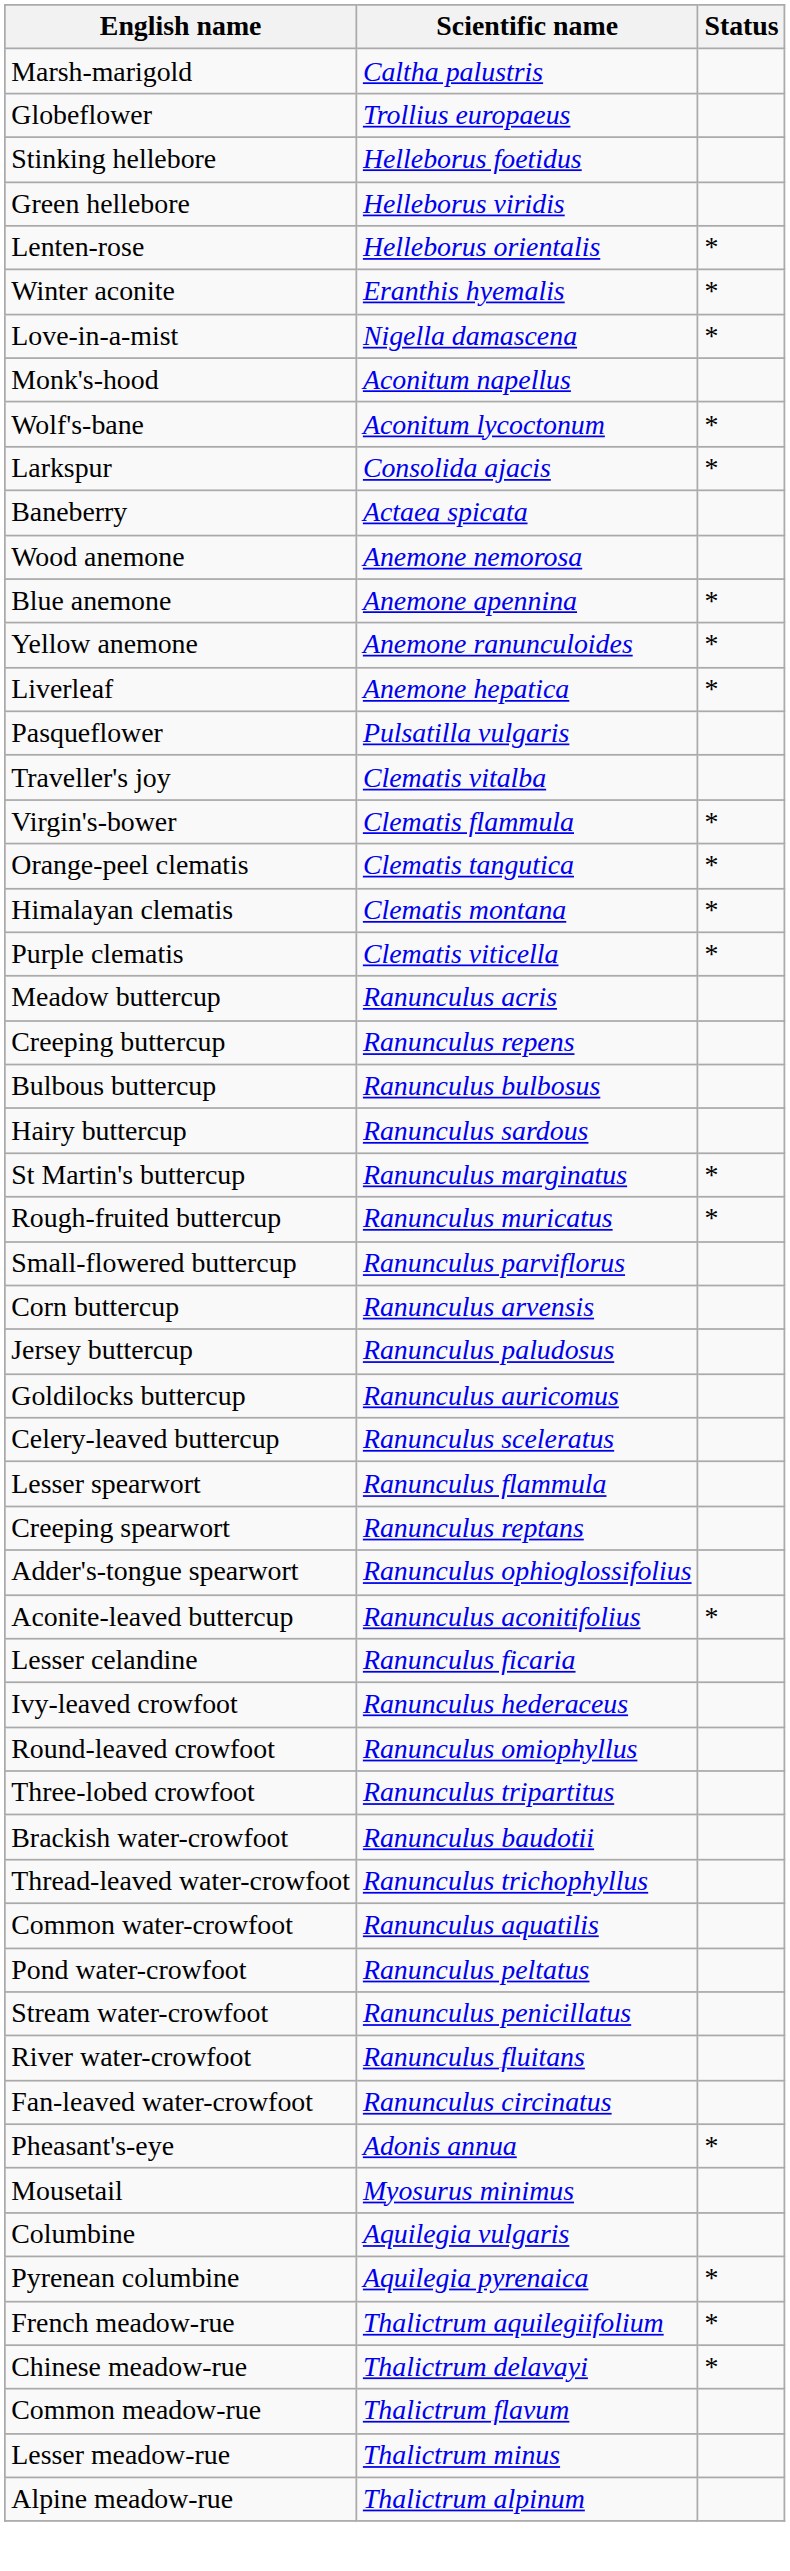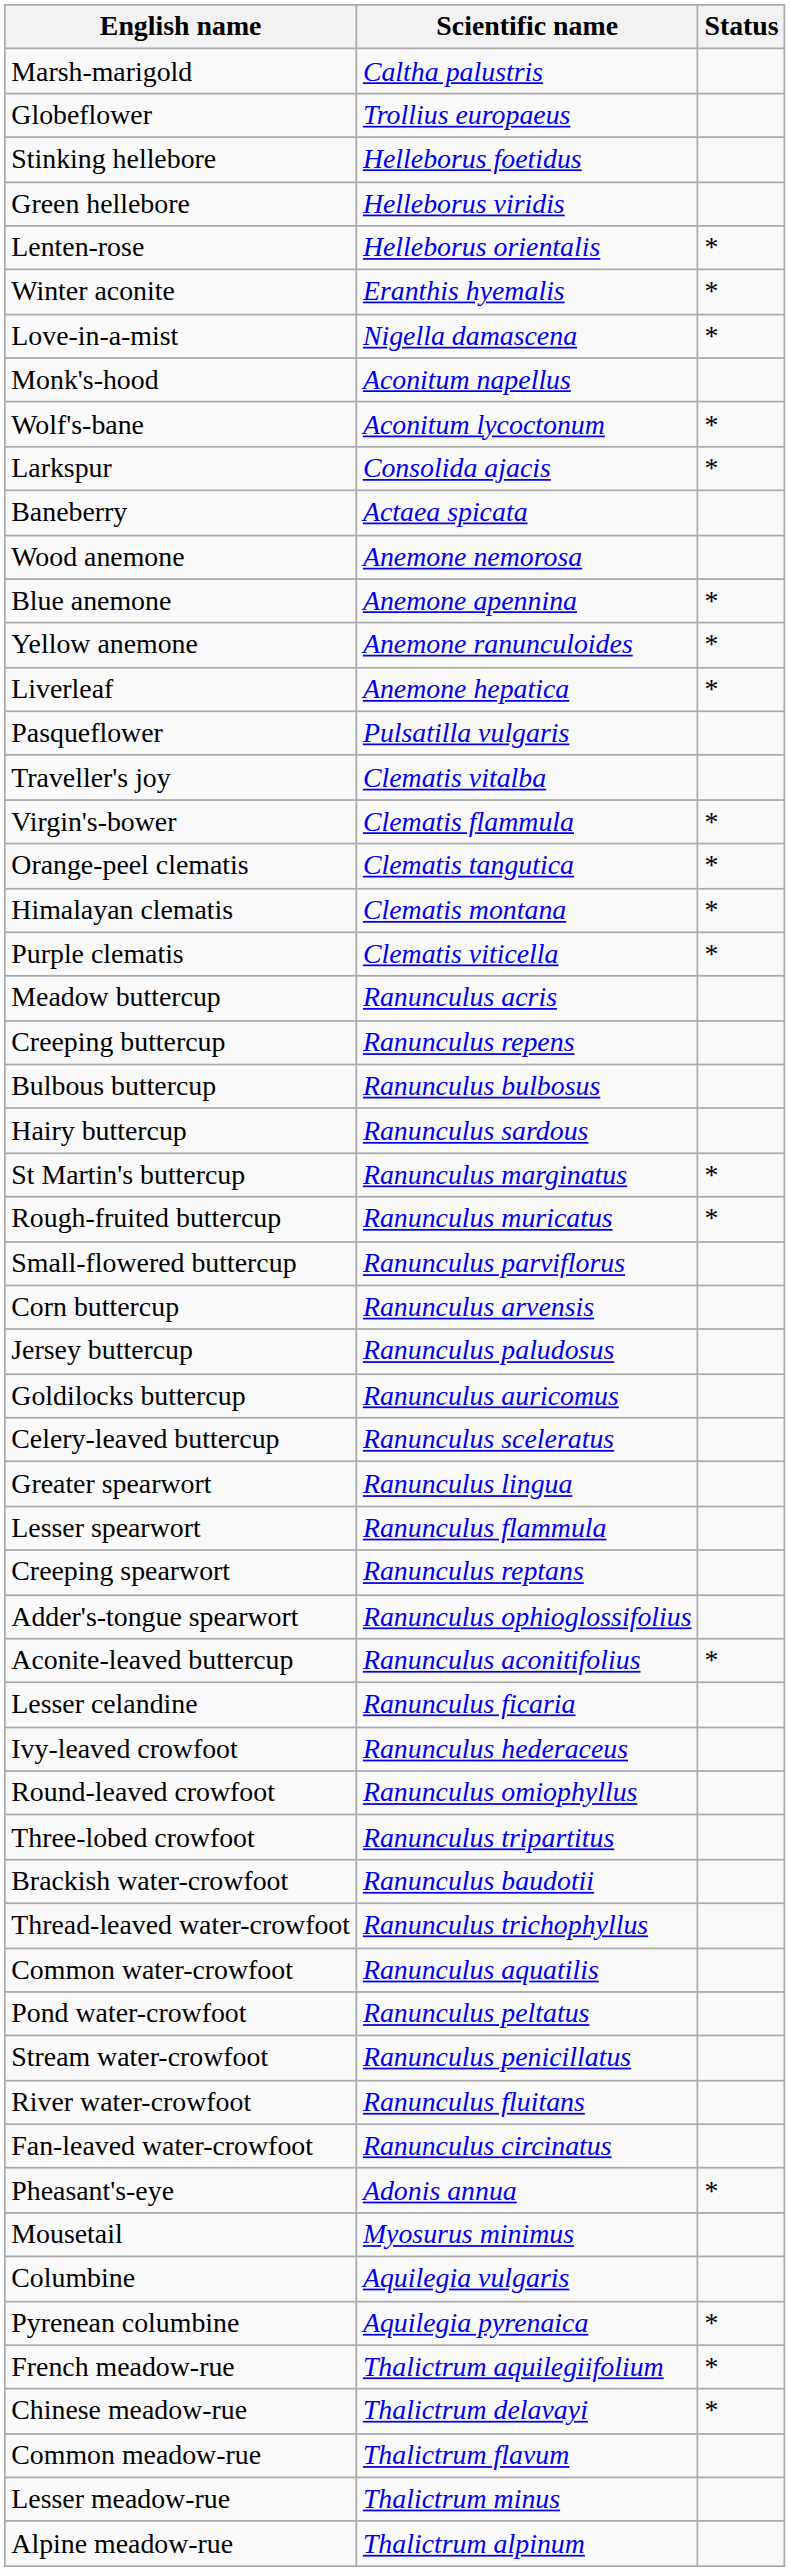+ row: Greater spearwort | Ranunculus lingua
